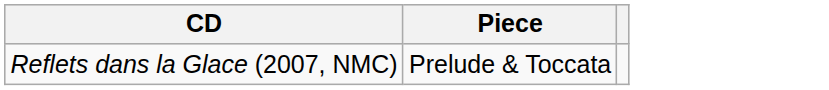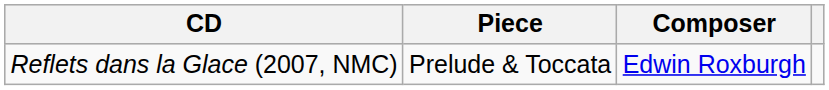+ column: Composer | Edwin Roxburgh
